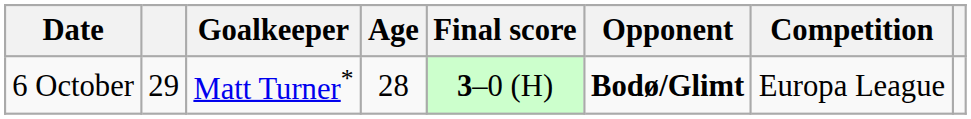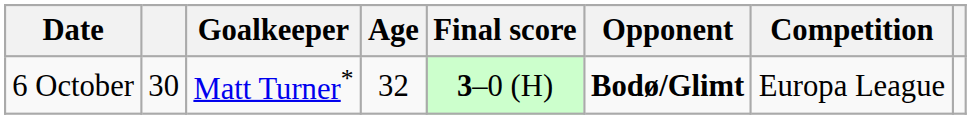6 October | column 2: 29 -> 30
6 October | Age: 28 -> 32
